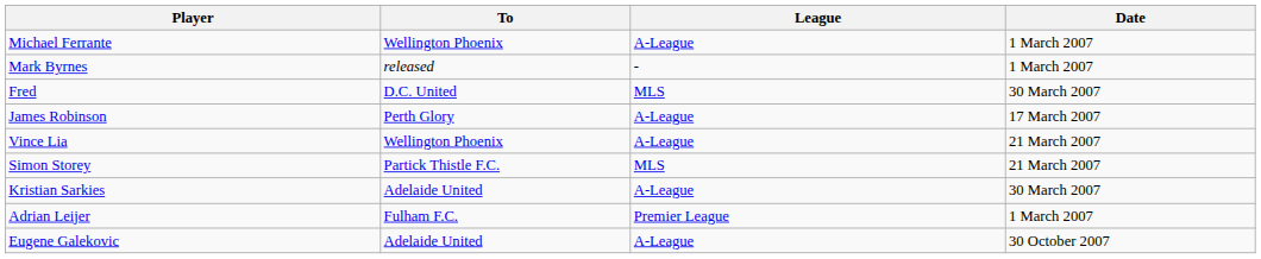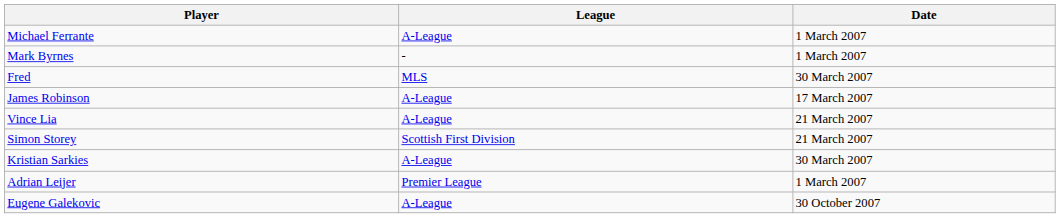- column: To | Wellington Phoenix | released | D.C. United | Perth Glory | Wellington Phoenix | Partick Thistle F.C. | Adelaide United | Fulham F.C. | Adelaide United
Simon Storey | League: MLS -> Scottish First Division
